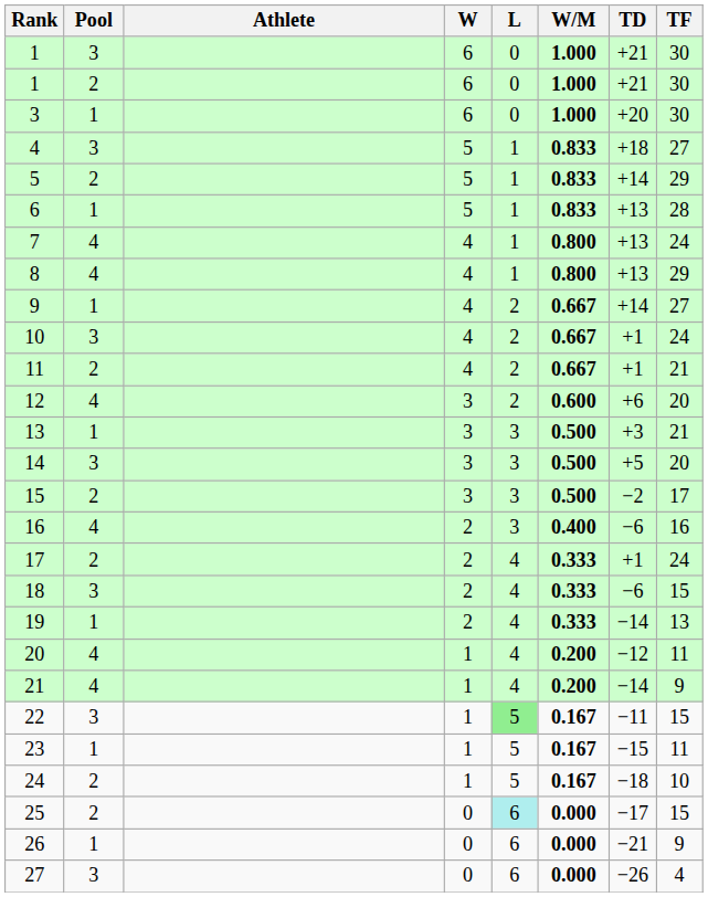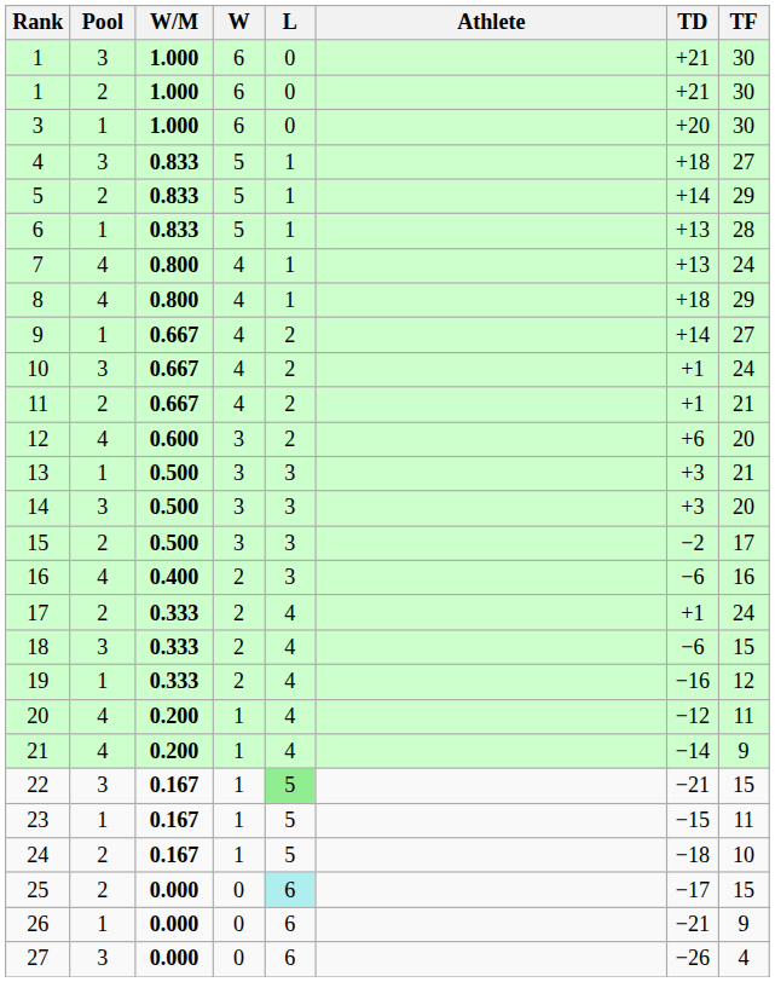columns swapped: Athlete <-> W/M
8 | TD: +13 -> +18
14 | TD: +5 -> +3
19 | TD: −14 -> −16
19 | TF: 13 -> 12
22 | TD: −11 -> −21
